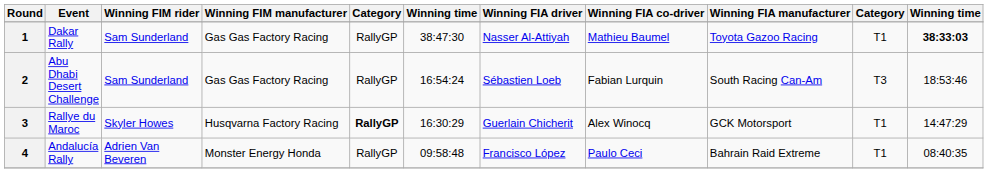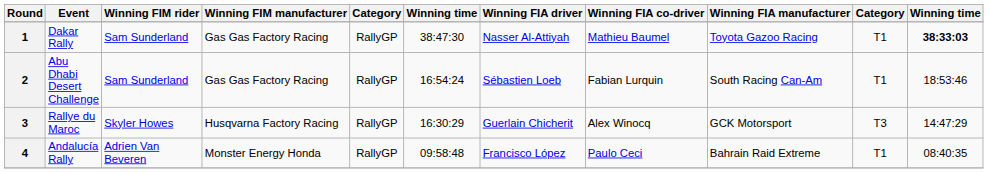2 | column 10: T3 -> T1
3 | column 5: bold -> normal
3 | column 10: T1 -> T3
